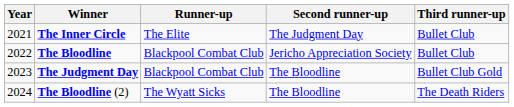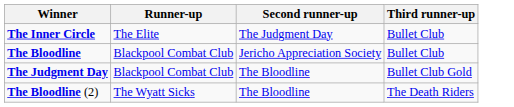- column: Year | 2021 | 2022 | 2023 | 2024
